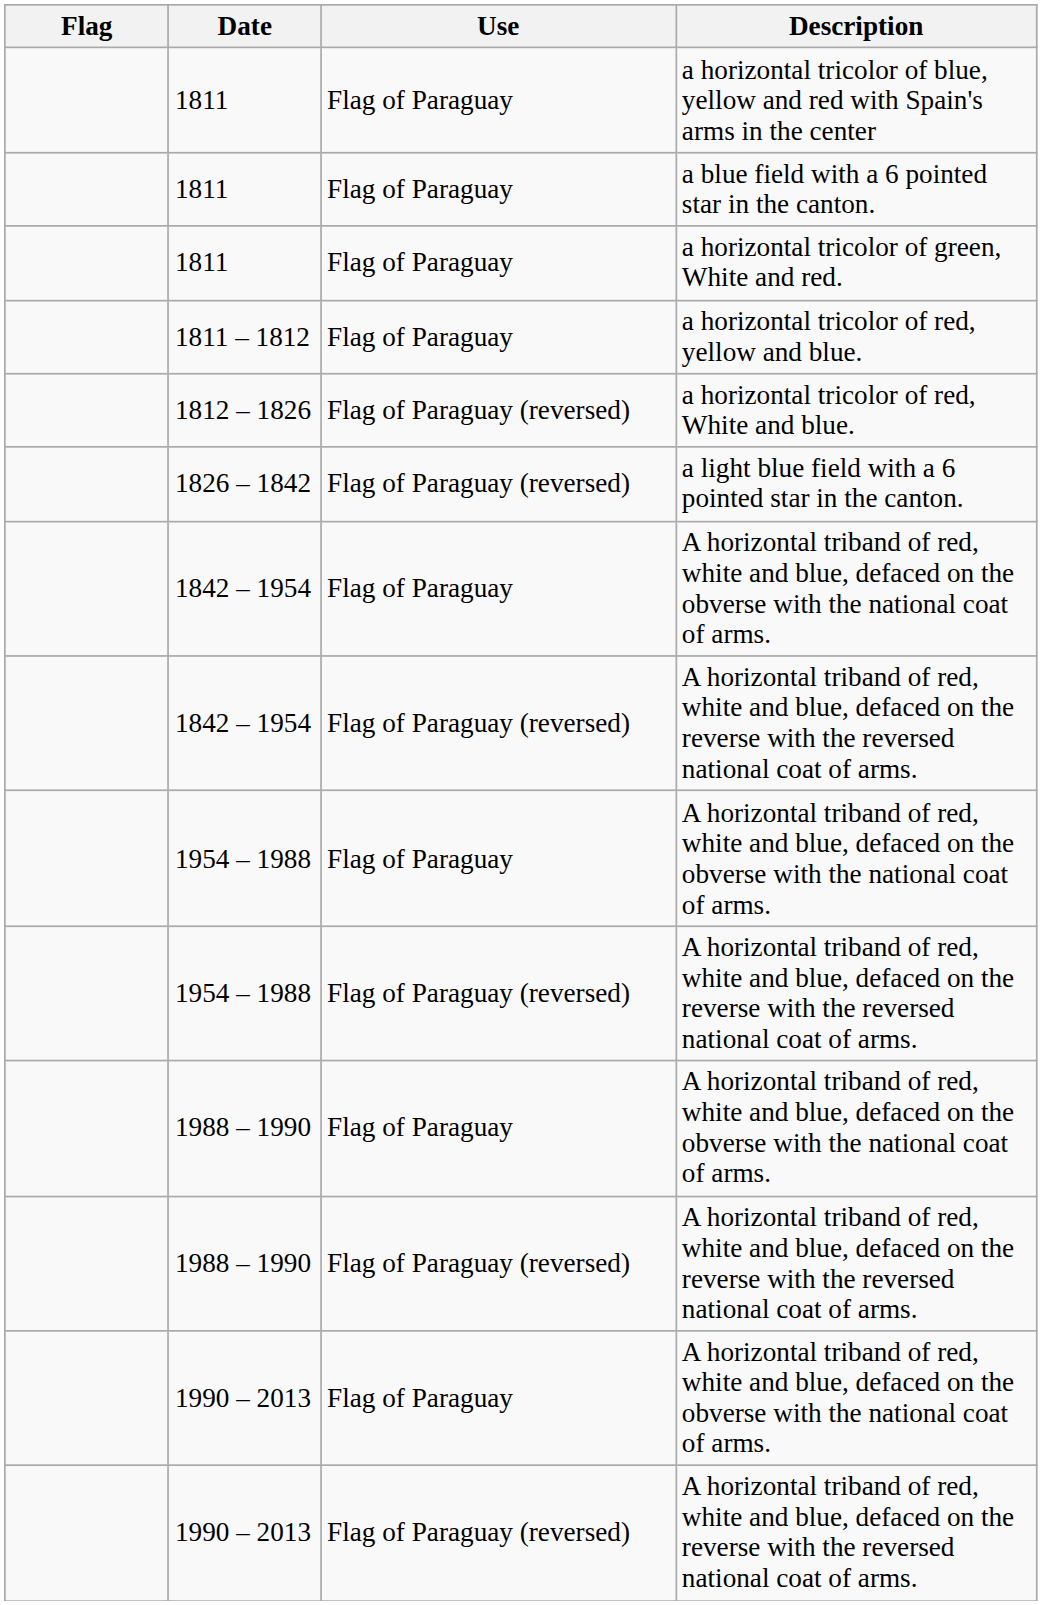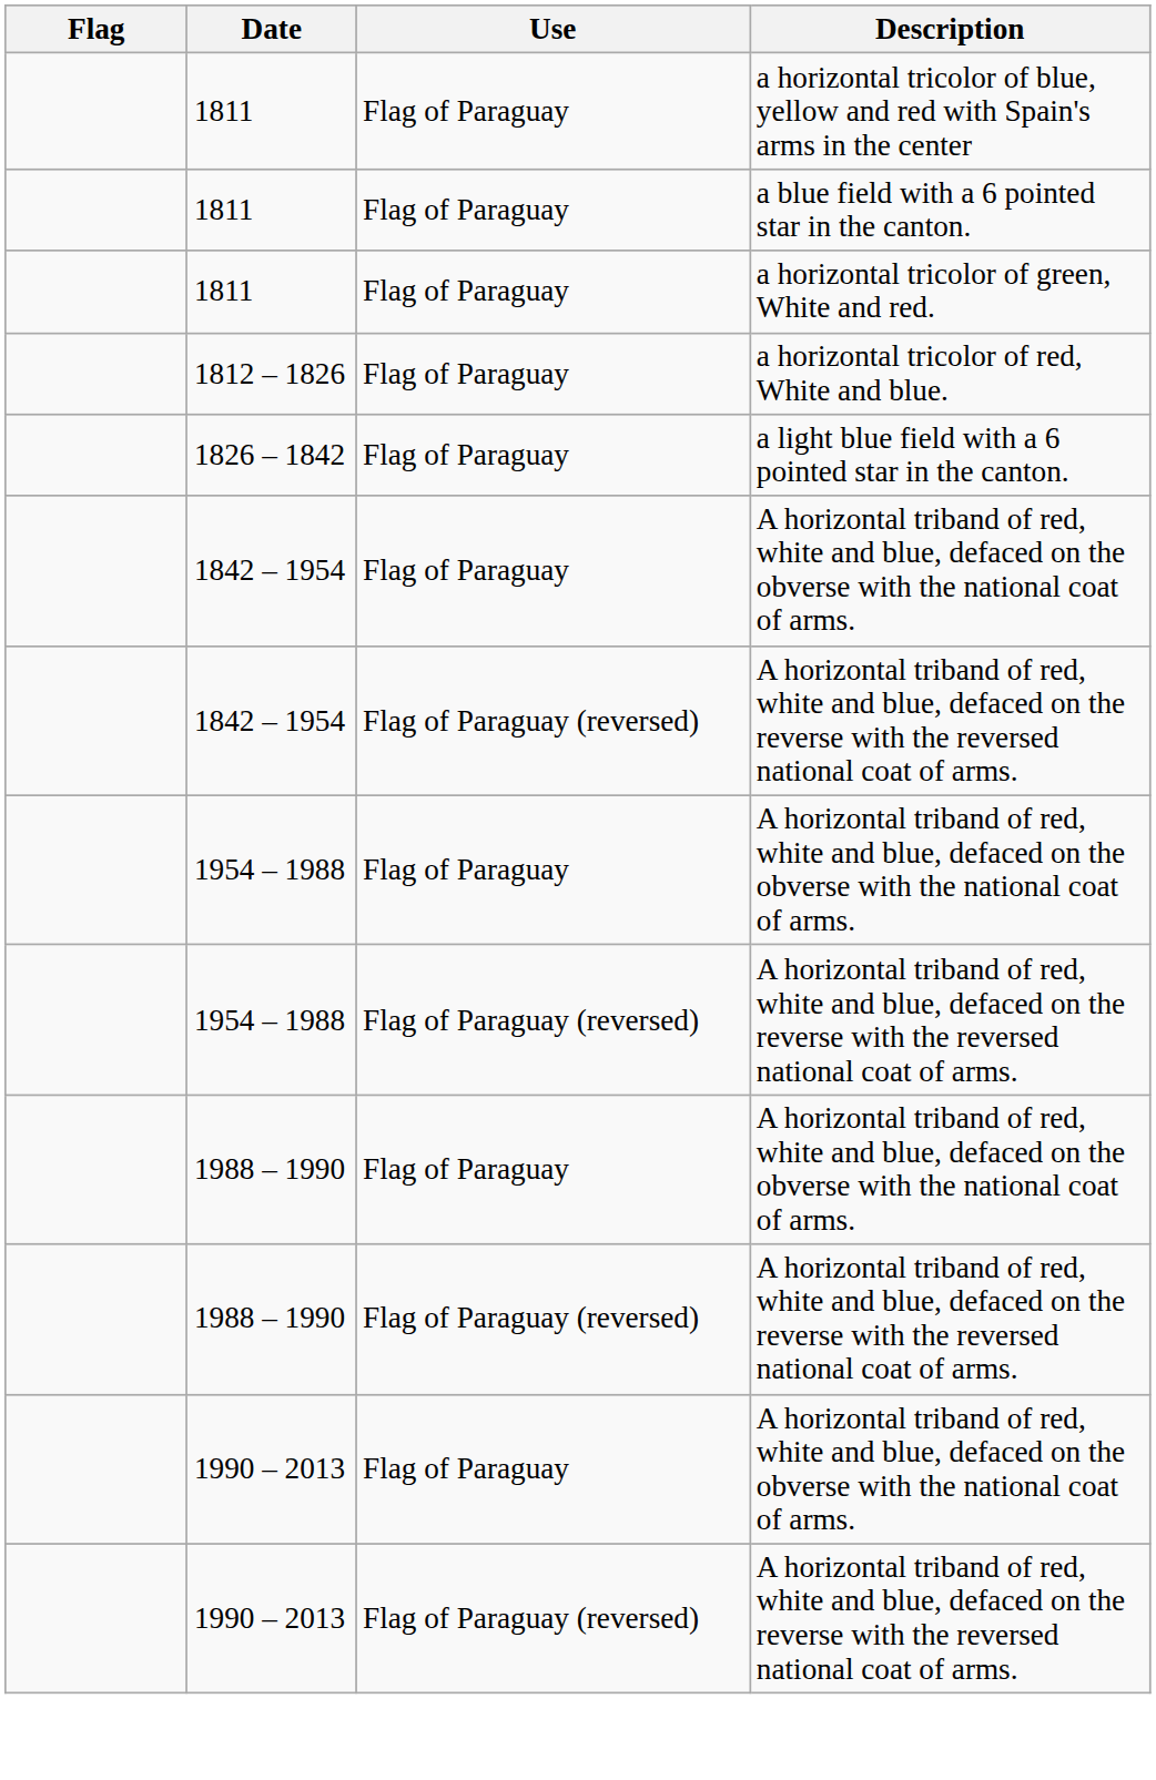- row: 1811 – 1812 | Flag of Paraguay | a horizontal tricolor of red, yellow and blue.
1812 – 1826 | Use: Flag of Paraguay (reversed) -> Flag of Paraguay
1826 – 1842 | Use: Flag of Paraguay (reversed) -> Flag of Paraguay
